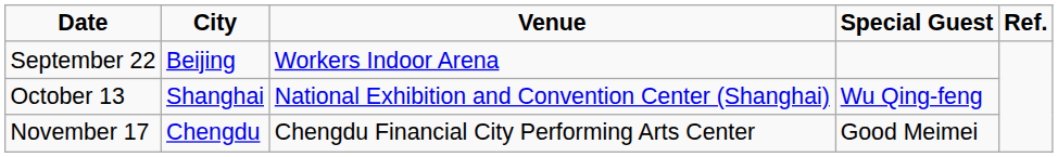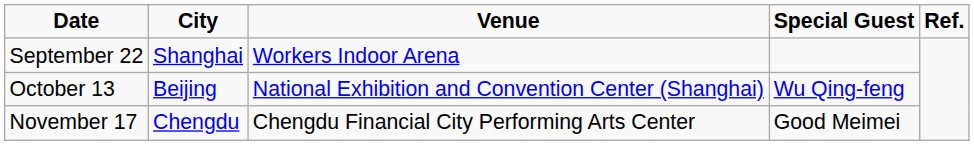September 22 | City: Beijing -> Shanghai
October 13 | City: Shanghai -> Beijing
